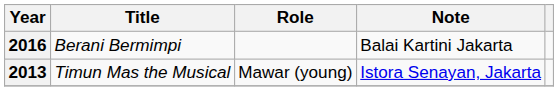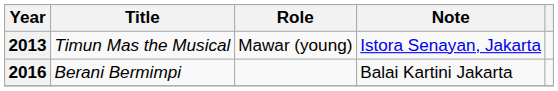rows swapped: 2013 <-> 2016
